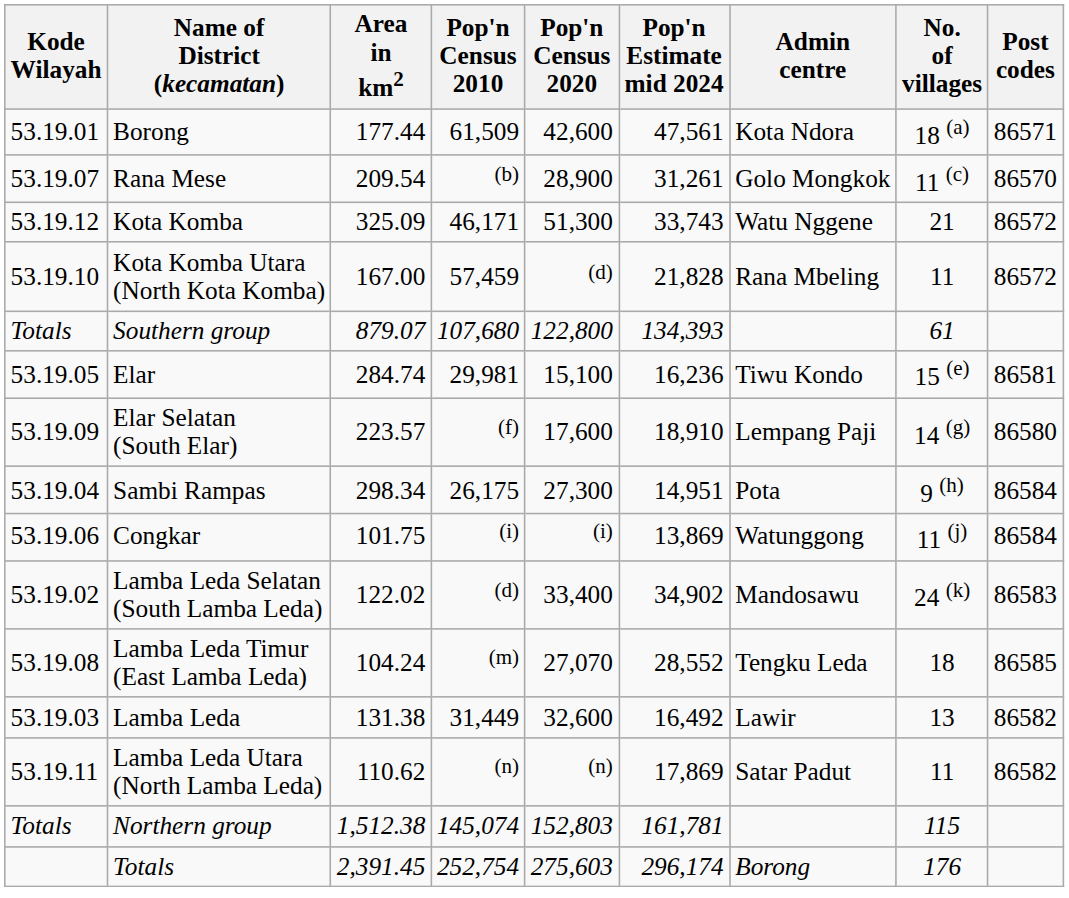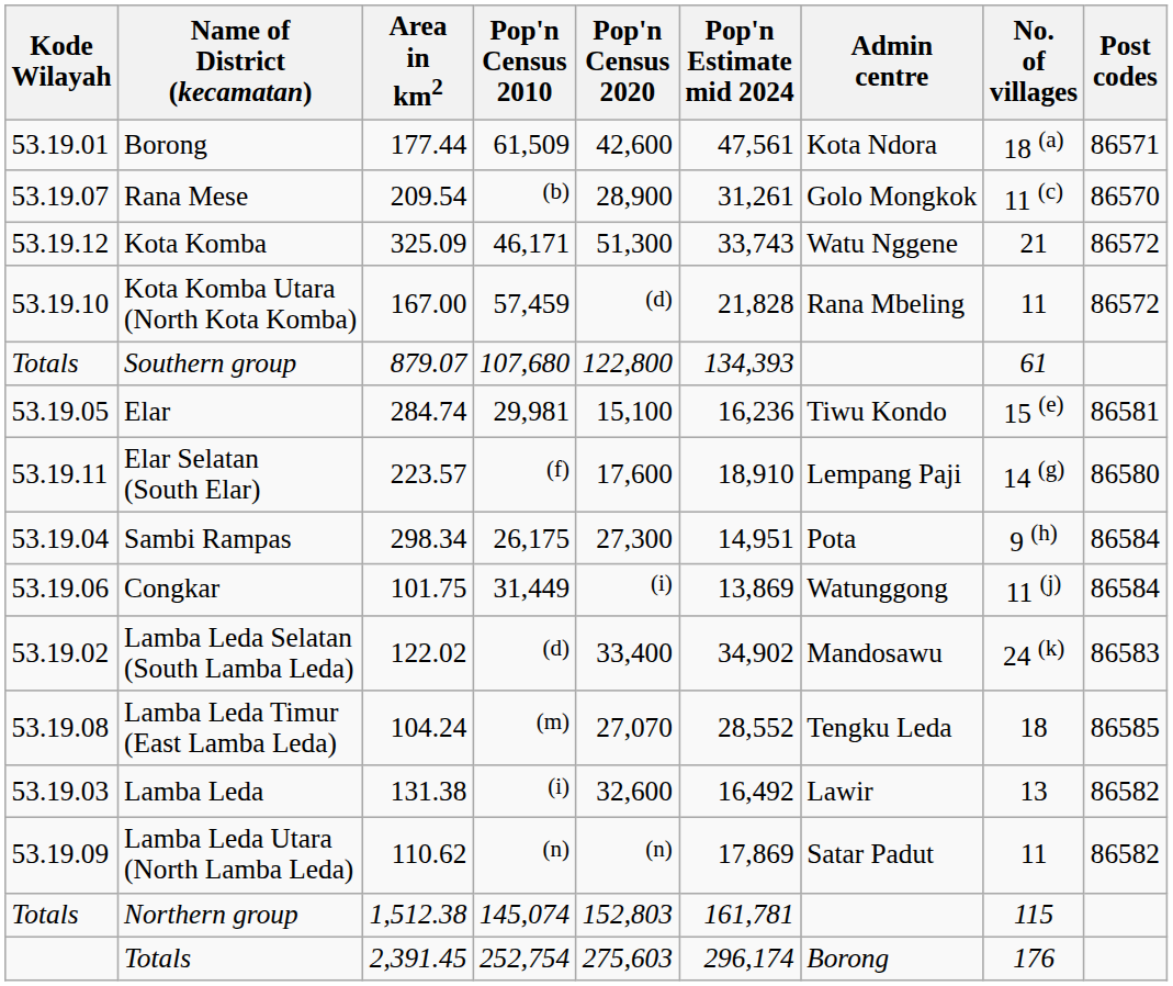Elar Selatan (South Elar) | Kode Wilayah: 53.19.09 -> 53.19.11
Congkar | Pop'n Census 2010: (i) -> 31,449
Lamba Leda | Pop'n Census 2010: 31,449 -> (i)
Lamba Leda Utara (North Lamba Leda) | Kode Wilayah: 53.19.11 -> 53.19.09
